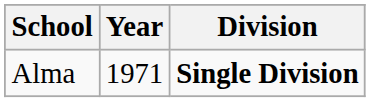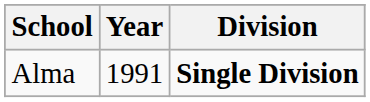Alma | Year: 1971 -> 1991
